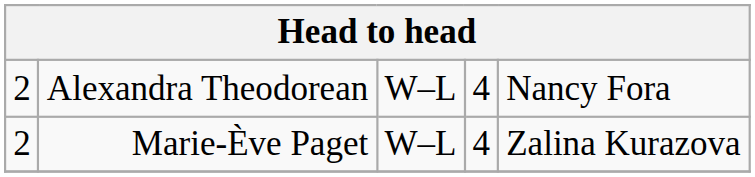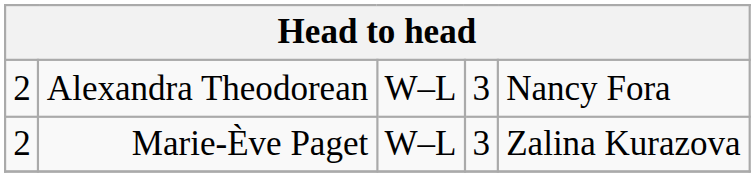Alexandra Theodorean | column 4: 4 -> 3
Marie-Ève Paget | column 4: 4 -> 3
